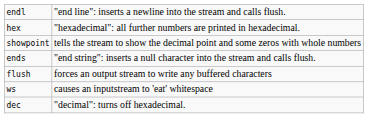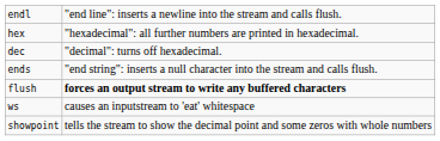rows swapped: dec <-> showpoint
flush | column 2: normal -> bold
